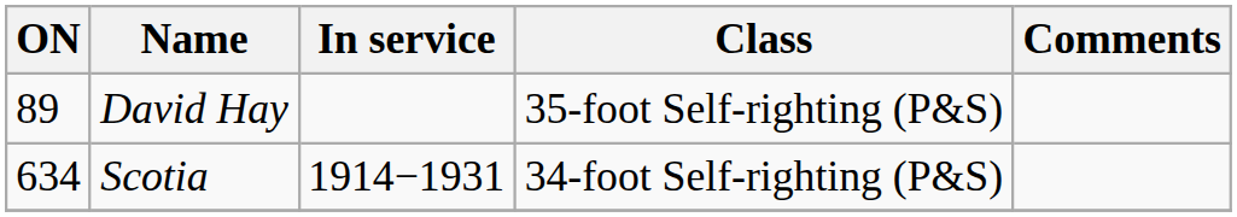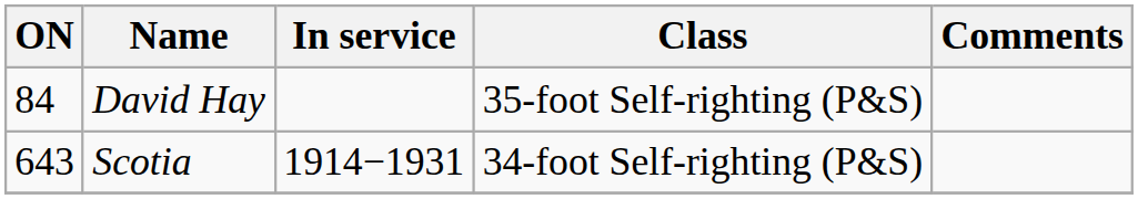David Hay | ON: 89 -> 84
Scotia | ON: 634 -> 643
